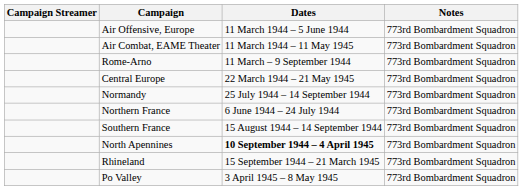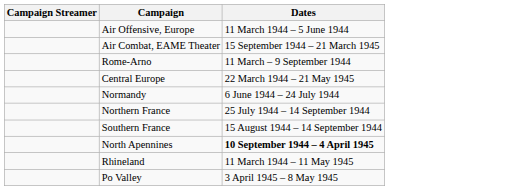- column: Notes | 773rd Bombardment Squadron | 773rd Bombardment Squadron | 773rd Bombardment Squadron | 773rd Bombardment Squadron | 773rd Bombardment Squadron | 773rd Bombardment Squadron | 773rd Bombardment Squadron | 773rd Bombardment Squadron | 773rd Bombardment Squadron | 773rd Bombardment Squadron
Air Combat, EAME Theater | Dates: 11 March 1944 – 11 May 1945 -> 15 September 1944 – 21 March 1945
Normandy | Dates: 25 July 1944 – 14 September 1944 -> 6 June 1944 – 24 July 1944
Northern France | Dates: 6 June 1944 – 24 July 1944 -> 25 July 1944 – 14 September 1944
Rhineland | Dates: 15 September 1944 – 21 March 1945 -> 11 March 1944 – 11 May 1945
